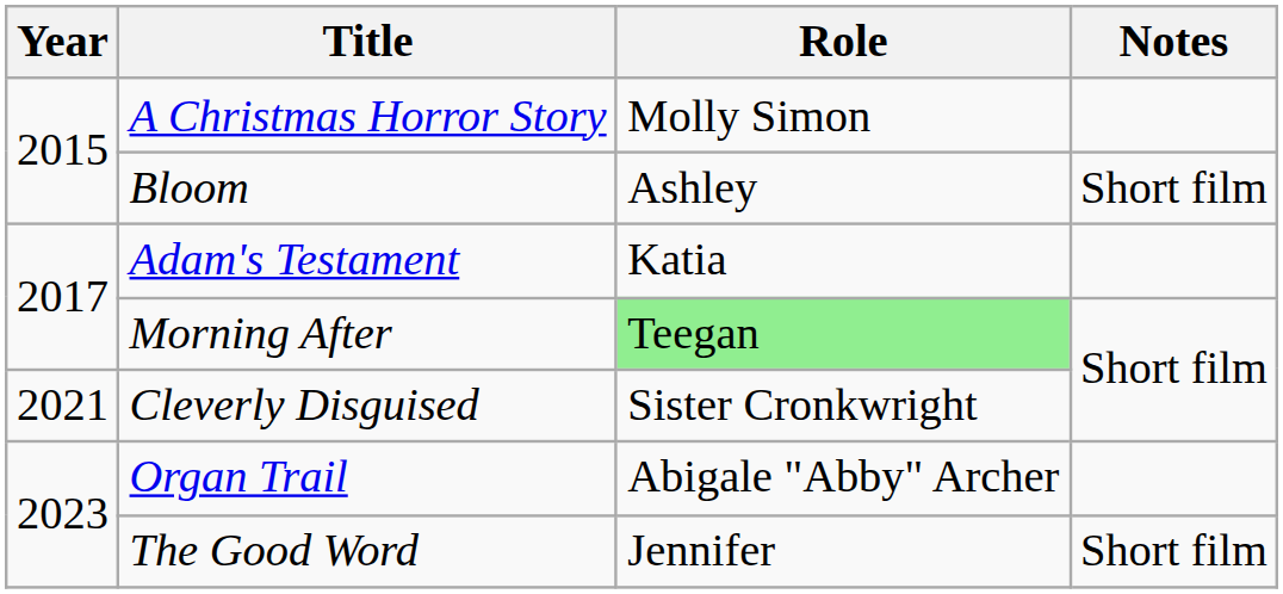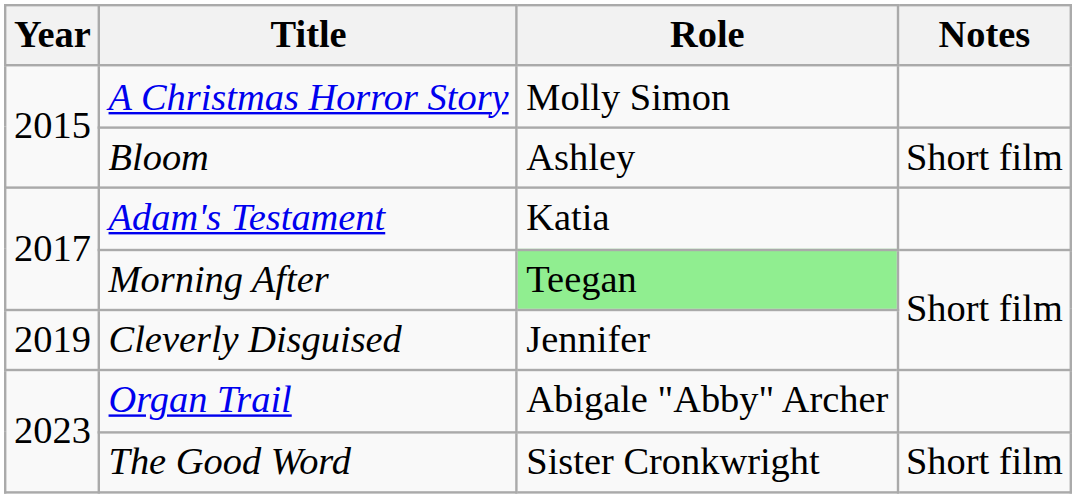Cleverly Disguised | Year: 2021 -> 2019
Cleverly Disguised | Role: Sister Cronkwright -> Jennifer
The Good Word | Role: Jennifer -> Sister Cronkwright
